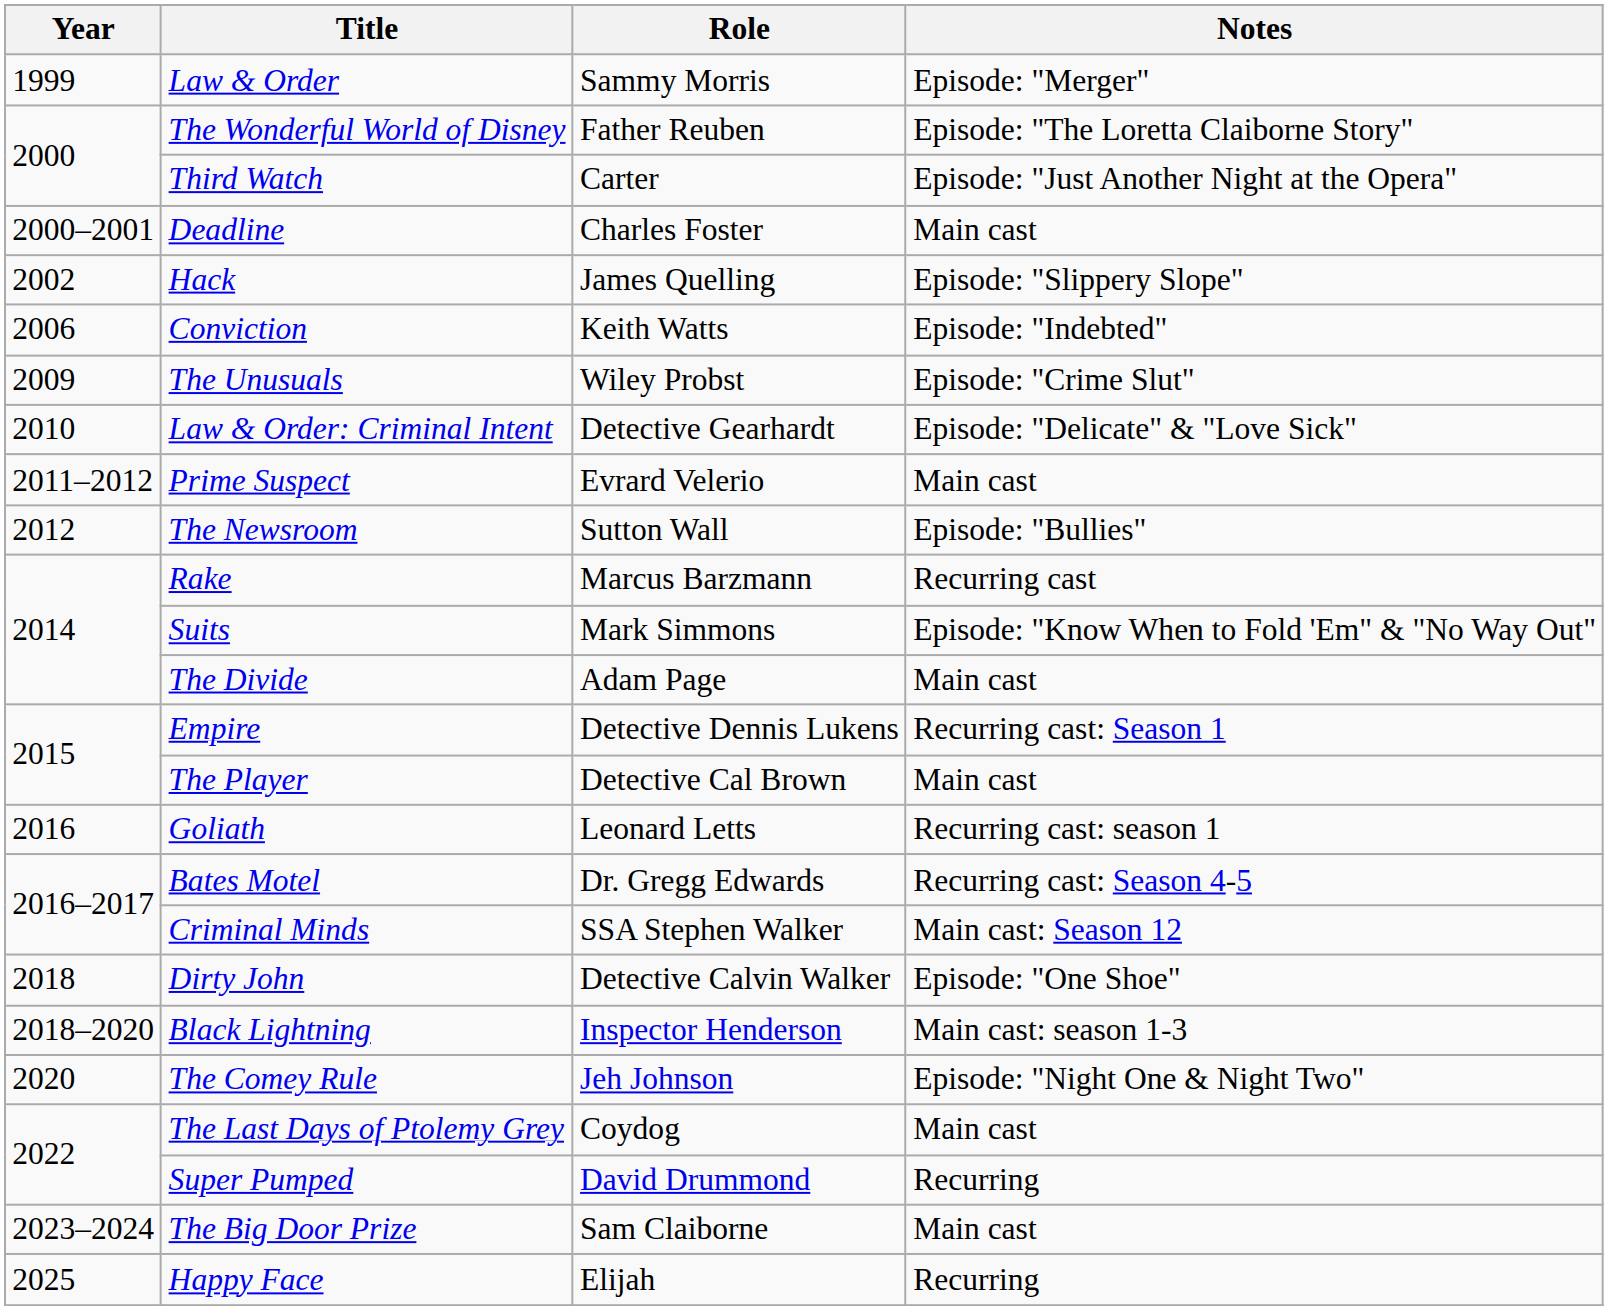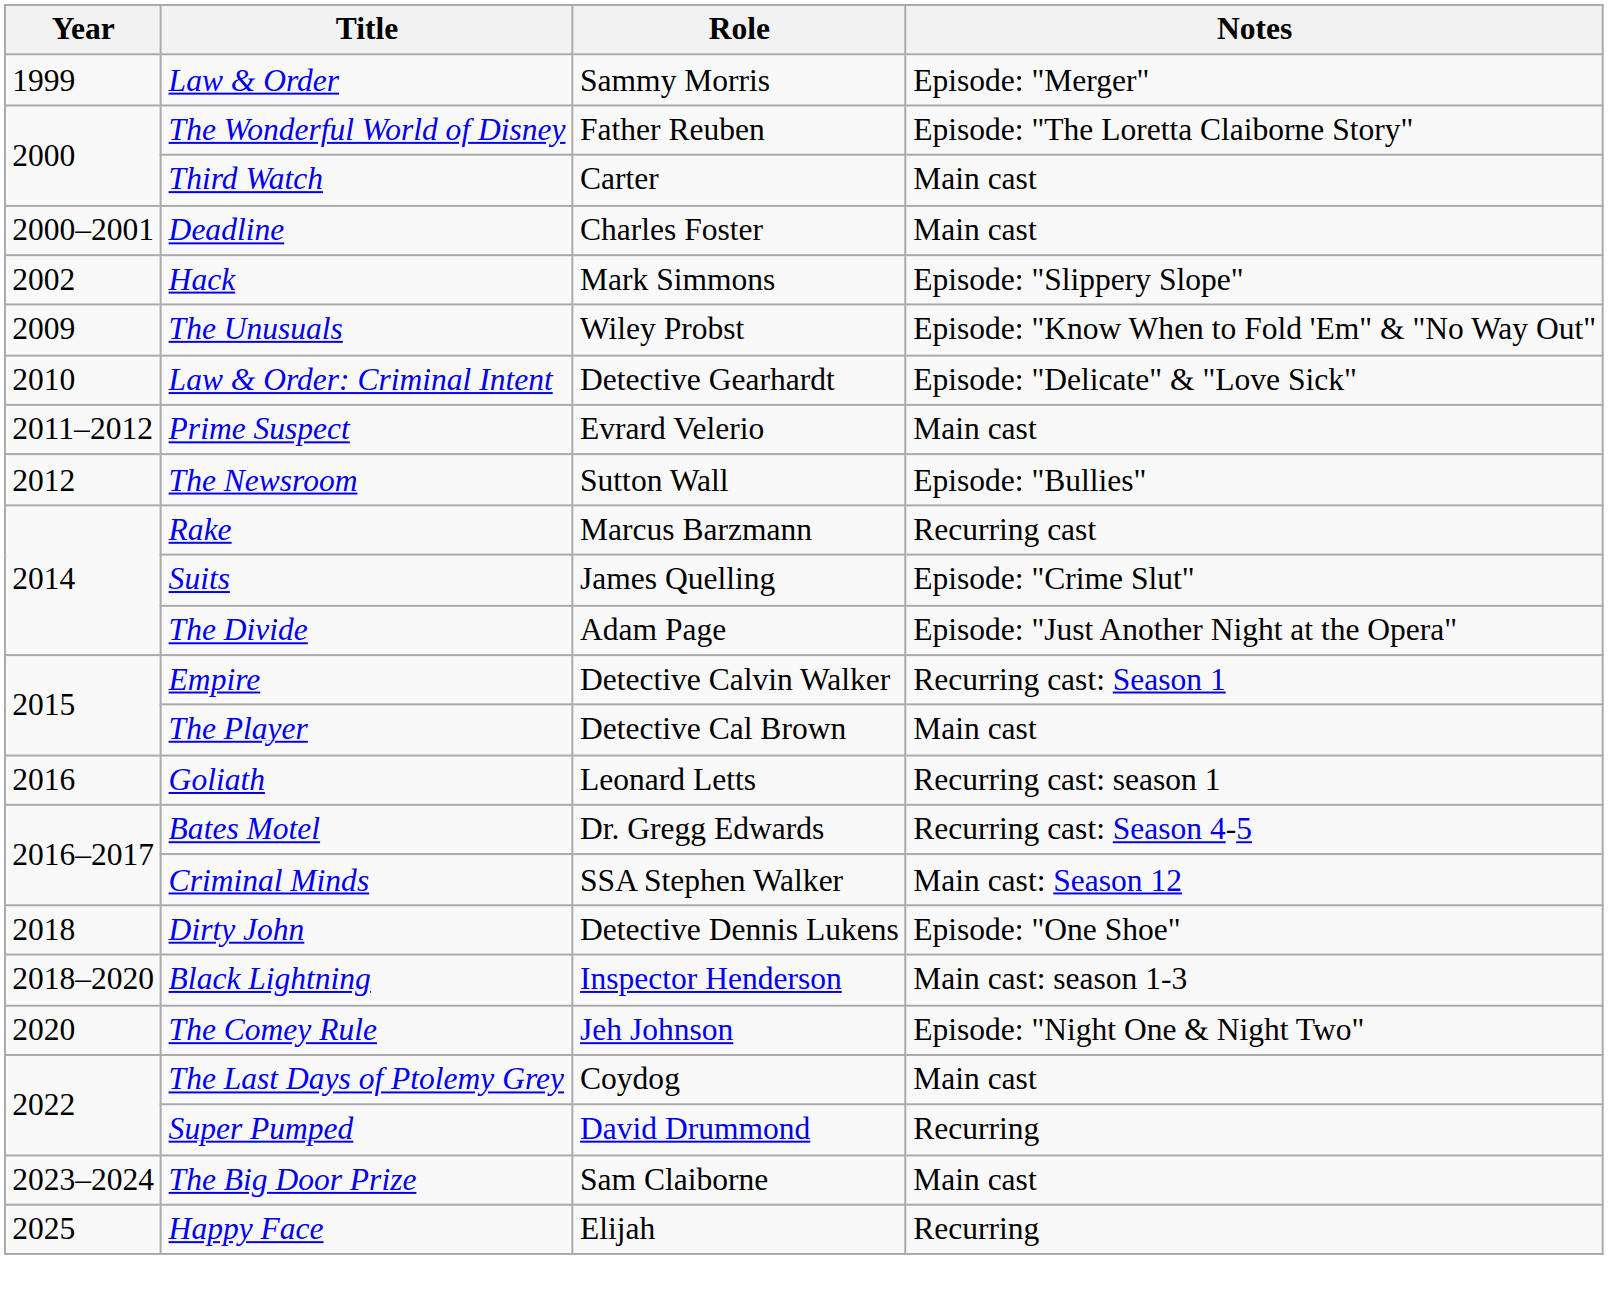Third Watch | Notes: Episode: "Just Another Night at the Opera" -> Main cast
Hack | Role: James Quelling -> Mark Simmons
- row: 2006 | Conviction | Keith Watts | Episode: "Indebted"
The Unusuals | Notes: Episode: "Crime Slut" -> Episode: "Know When to Fold 'Em" & "No Way Out"
Suits | Role: Mark Simmons -> James Quelling
Suits | Notes: Episode: "Know When to Fold 'Em" & "No Way Out" -> Episode: "Crime Slut"
The Divide | Notes: Main cast -> Episode: "Just Another Night at the Opera"
Empire | Role: Detective Dennis Lukens -> Detective Calvin Walker
Dirty John | Role: Detective Calvin Walker -> Detective Dennis Lukens
